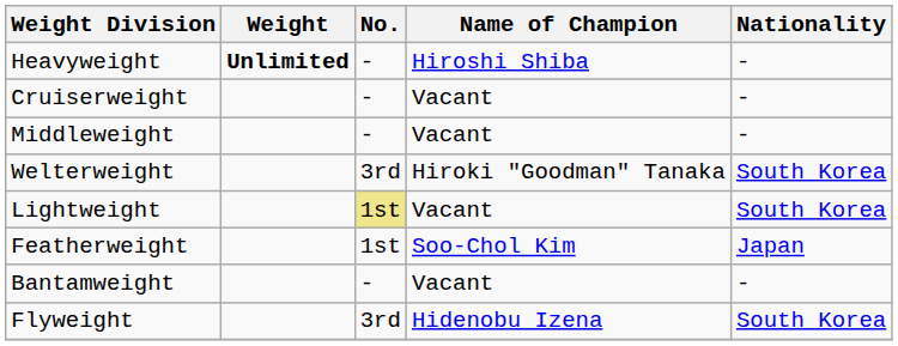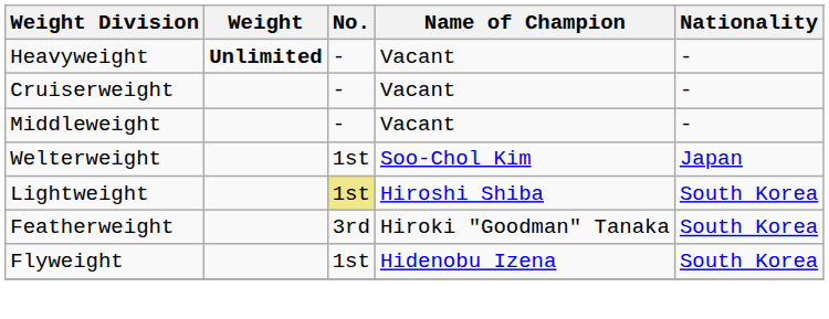Heavyweight | Name of Champion: Hiroshi Shiba -> Vacant
Welterweight | No.: 3rd -> 1st
Welterweight | Name of Champion: Hiroki "Goodman" Tanaka -> Soo-Chol Kim
Welterweight | Nationality: South Korea -> Japan
Lightweight | Name of Champion: Vacant -> Hiroshi Shiba
Featherweight | No.: 1st -> 3rd
Featherweight | Name of Champion: Soo-Chol Kim -> Hiroki "Goodman" Tanaka
Featherweight | Nationality: Japan -> South Korea
- row: Bantamweight | - | Vacant | -
Flyweight | No.: 3rd -> 1st
